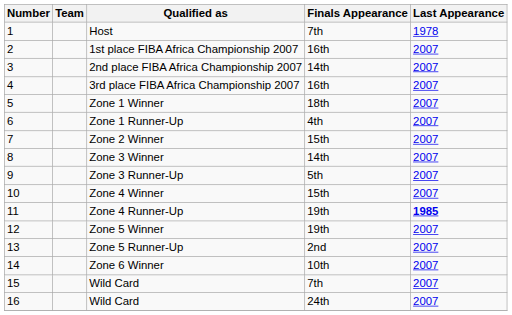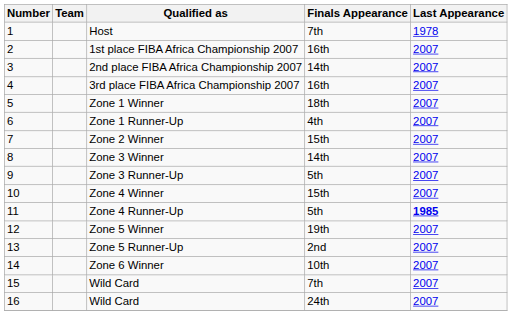Zone 4 Runner-Up | Finals Appearance: 19th -> 5th
